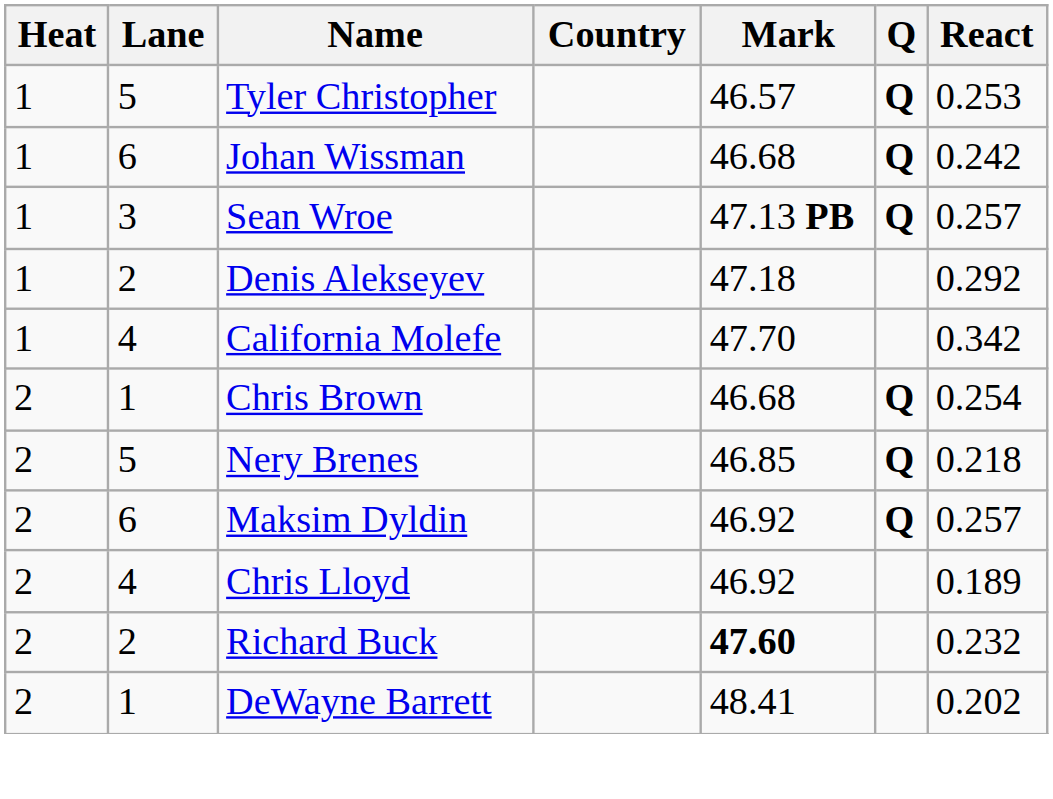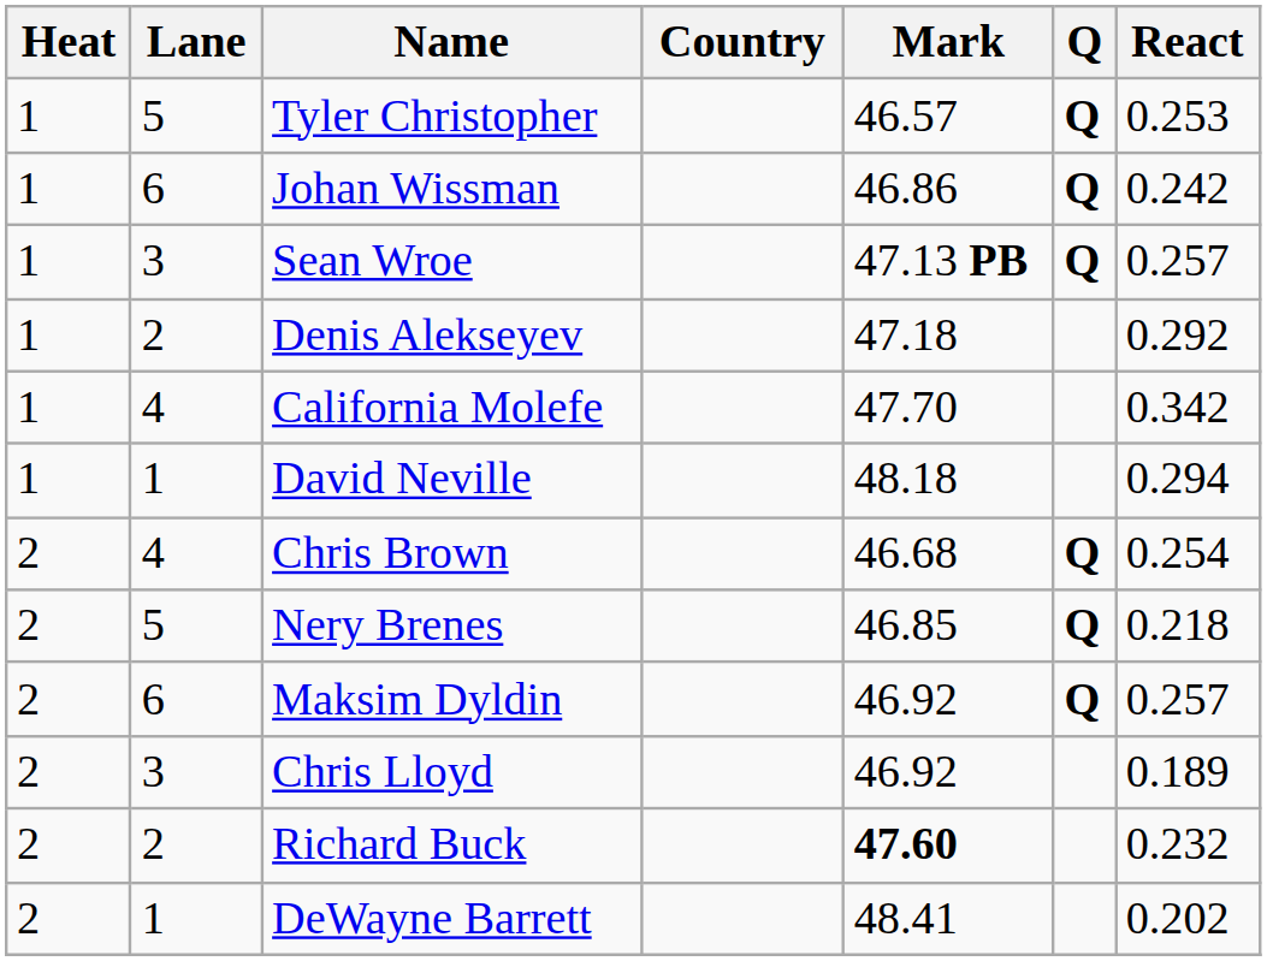Johan Wissman | Mark: 46.68 -> 46.86
+ row: 1 | 1 | David Neville | 48.18 | 0.294
Chris Brown | Lane: 1 -> 4
Chris Lloyd | Lane: 4 -> 3
